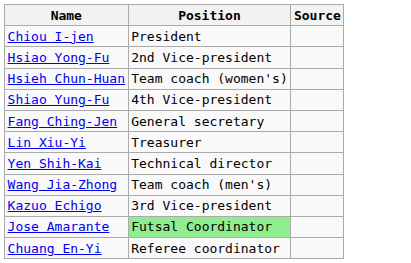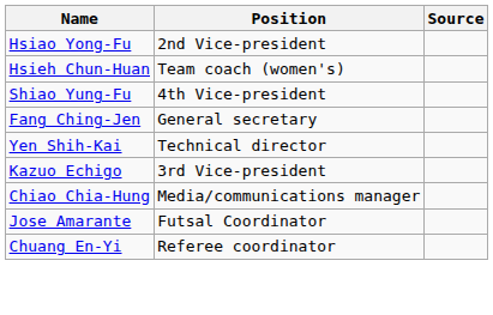- row: Chiou I-jen | President
- row: Lin Xiu-Yi | Treasurer
- row: Wang Jia-Zhong | Team coach (men's)
+ row: Chiao Chia-Hung | Media/communications manager
Jose Amarante | Position: lightgreen background -> no background
